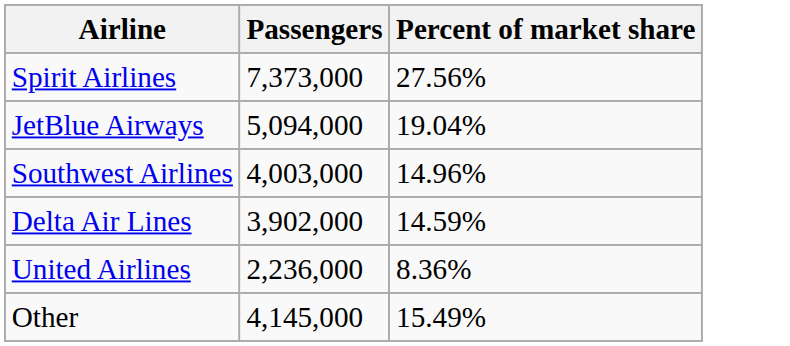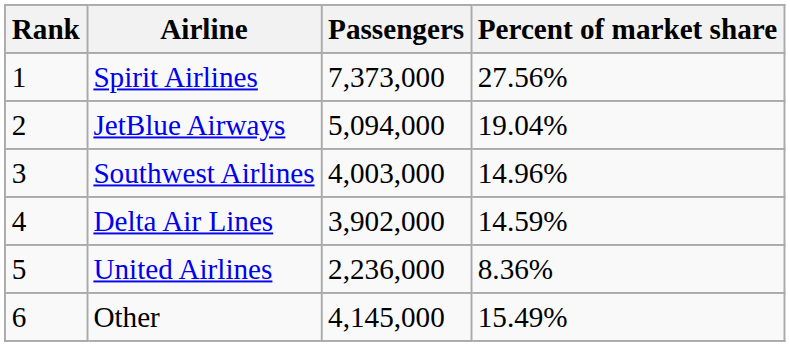+ column: Rank | 1 | 2 | 3 | 4 | 5 | 6
